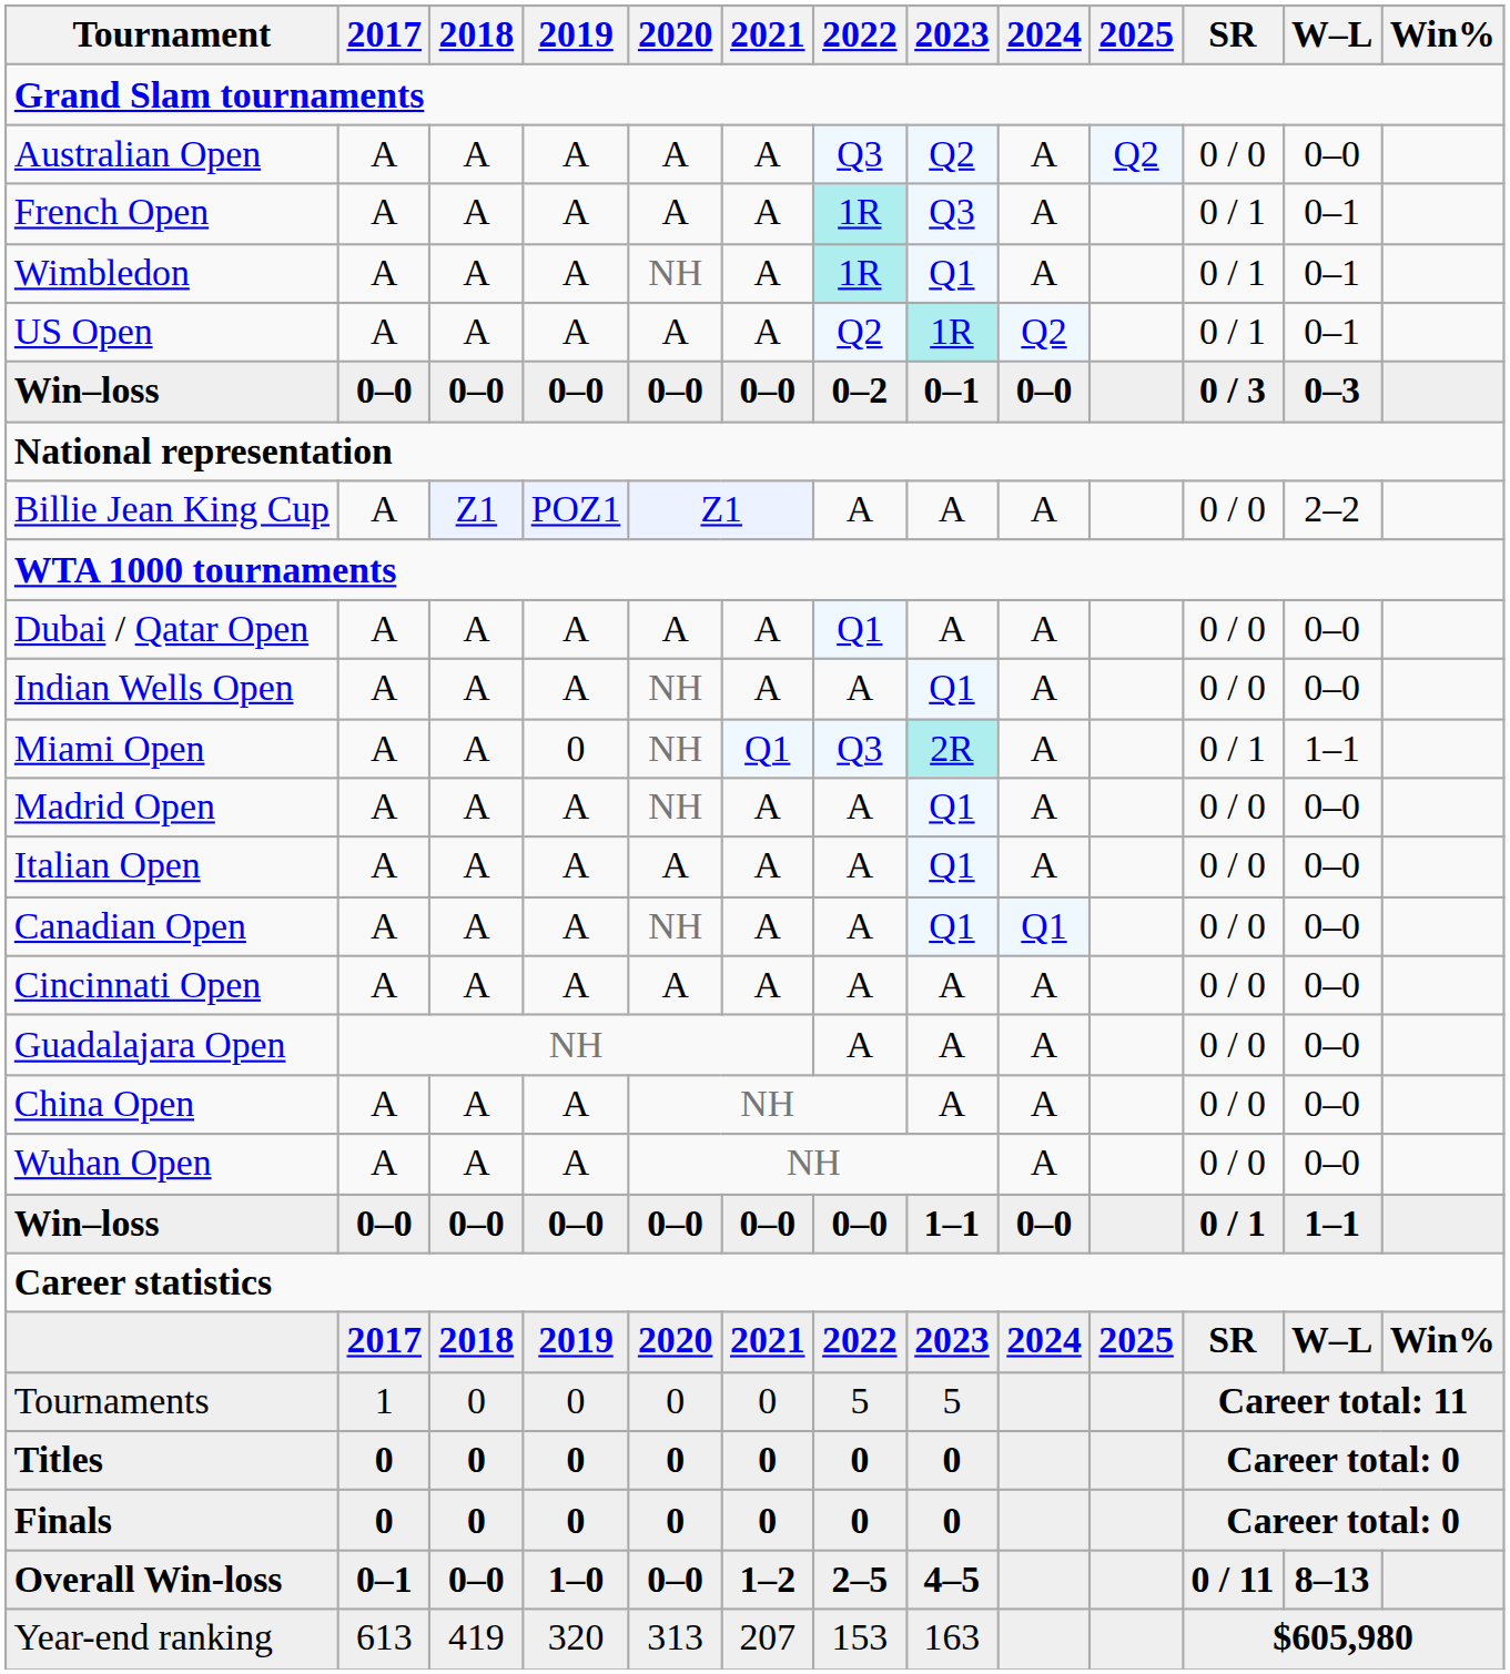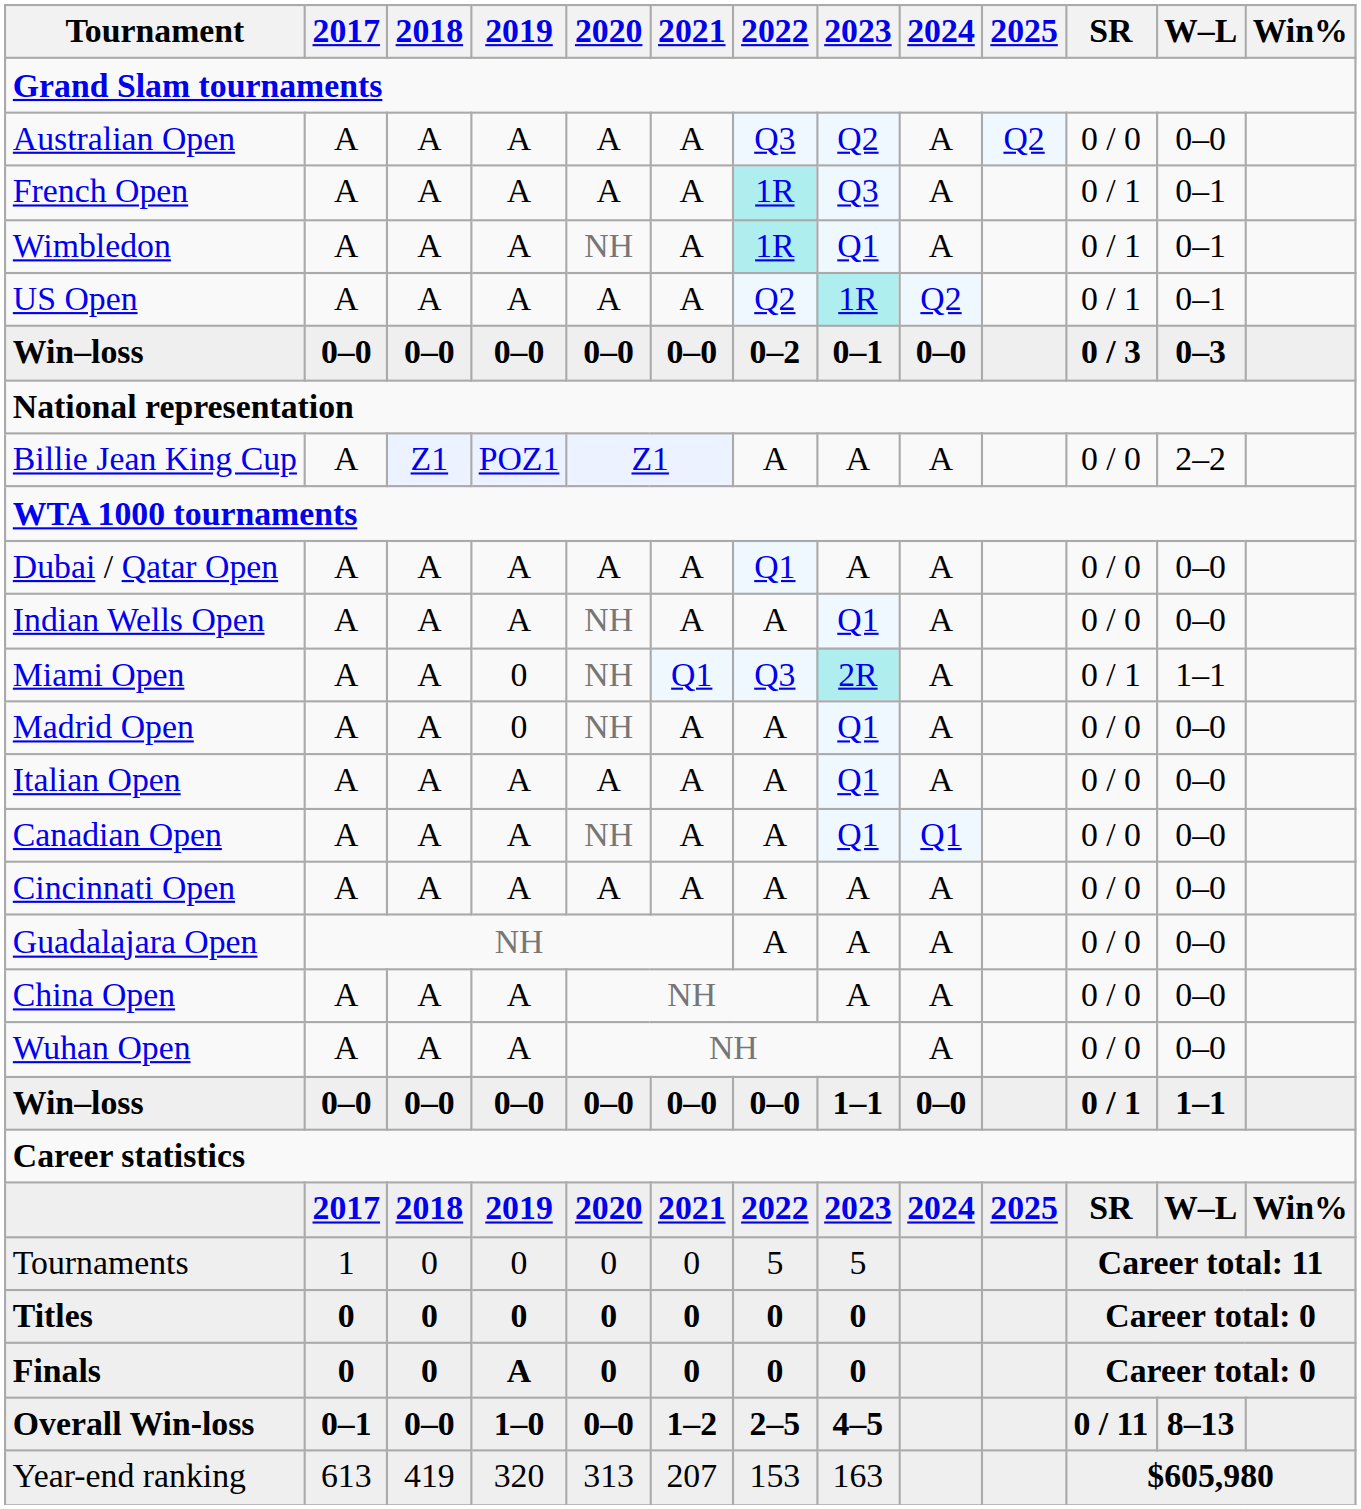Madrid Open | 2019: A -> 0
Finals | 2019: 0 -> A
